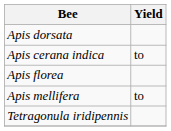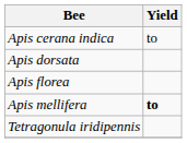rows swapped: Apis dorsata <-> Apis cerana indica
Apis mellifera | Yield: normal -> bold
